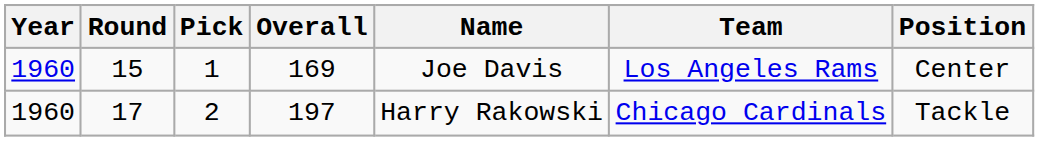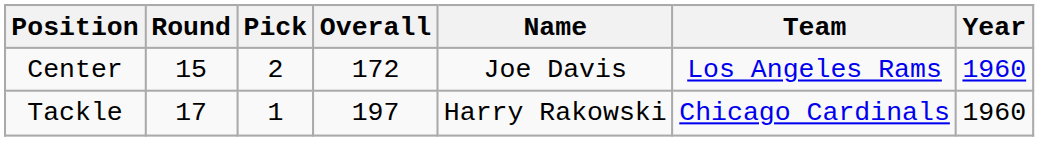columns swapped: Year <-> Position
15 | Pick: 1 -> 2
15 | Overall: 169 -> 172
17 | Pick: 2 -> 1
